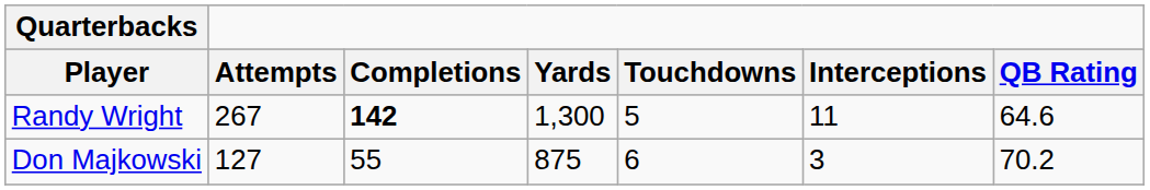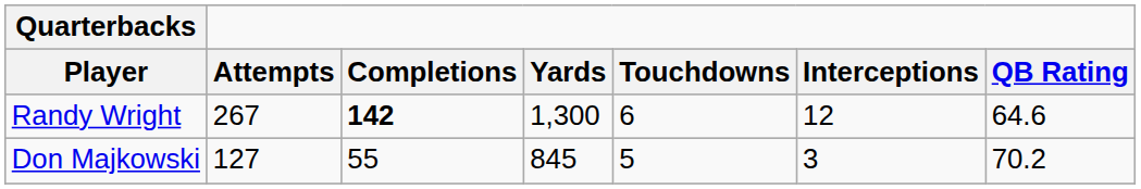Randy Wright | Touchdowns: 5 -> 6
Randy Wright | Interceptions: 11 -> 12
Don Majkowski | Yards: 875 -> 845
Don Majkowski | Touchdowns: 6 -> 5
